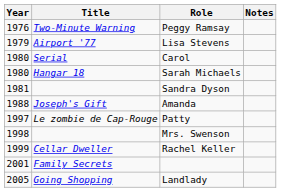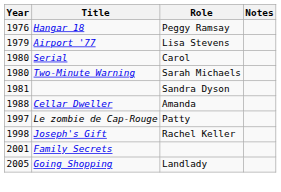Peggy Ramsay | Title: Two-Minute Warning -> Hangar 18
Sarah Michaels | Title: Hangar 18 -> Two-Minute Warning
Amanda | Title: Joseph's Gift -> Cellar Dweller
- row: 1998 | Mrs. Swenson
Rachel Keller | Year: 1999 -> 1998
Rachel Keller | Title: Cellar Dweller -> Joseph's Gift
